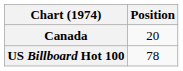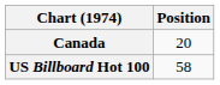US Billboard Hot 100 | Position: 78 -> 58
